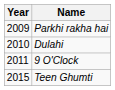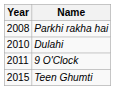Parkhi rakha hai | Year: 2009 -> 2008
